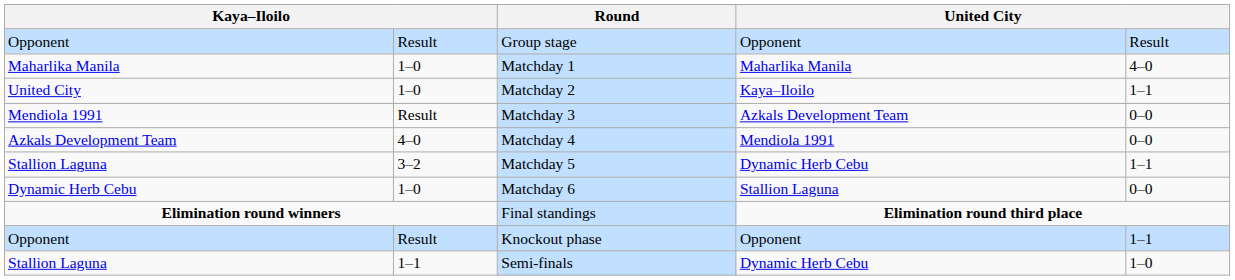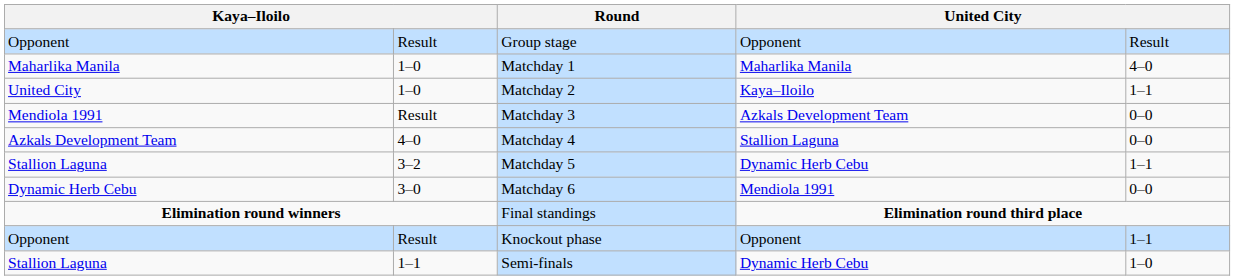Matchday 4 | column 4: Mendiola 1991 -> Stallion Laguna
Matchday 6 | column 2: 1–0 -> 3–0
Matchday 6 | column 4: Stallion Laguna -> Mendiola 1991
